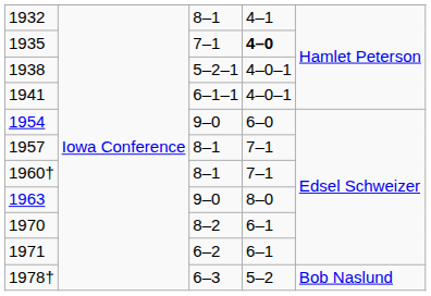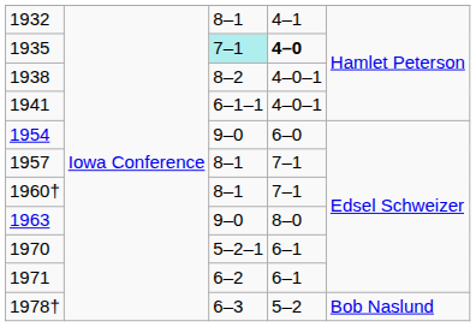1935 | column 3: no background -> paleturquoise background
1938 | column 3: 5–2–1 -> 8–2
1970 | column 3: 8–2 -> 5–2–1
